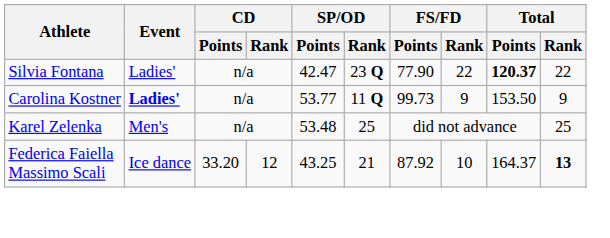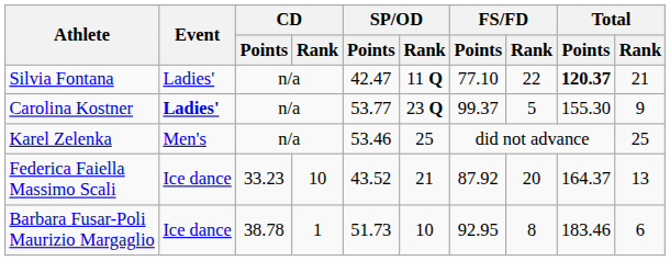Silvia Fontana | SP/OD / Rank: 23 Q -> 11 Q
Silvia Fontana | FS/FD / Points: 77.90 -> 77.10
Silvia Fontana | Total / Rank: 22 -> 21
Carolina Kostner | SP/OD / Rank: 11 Q -> 23 Q
Carolina Kostner | FS/FD / Points: 99.73 -> 99.37
Carolina Kostner | FS/FD / Rank: 9 -> 5
Carolina Kostner | Total / Points: 153.50 -> 155.30
Karel Zelenka | SP/OD / Points: 53.48 -> 53.46
Federica Faiella Massimo Scali | CD / Points: 33.20 -> 33.23
Federica Faiella Massimo Scali | CD / Rank: 12 -> 10
Federica Faiella Massimo Scali | SP/OD / Points: 43.25 -> 43.52
Federica Faiella Massimo Scali | FS/FD / Rank: 10 -> 20
Federica Faiella Massimo Scali | Total / Rank: bold -> normal
+ row: Barbara Fusar-Poli Maurizio Margaglio | Ice dance | 38.78 | 1 | 51.73 | 10 | 92.95 | 8 | 183.46 | 6
